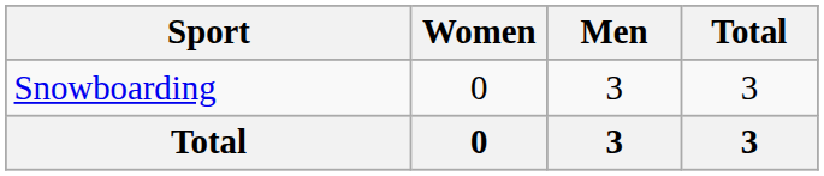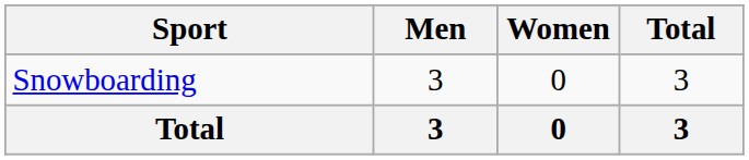columns swapped: Men <-> Women
